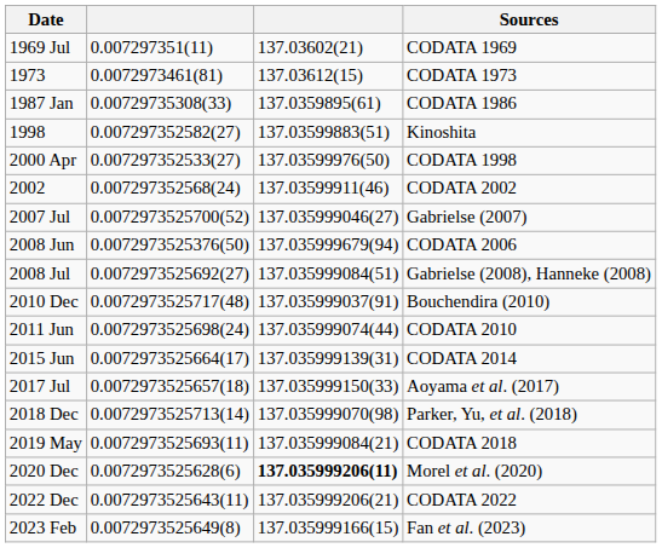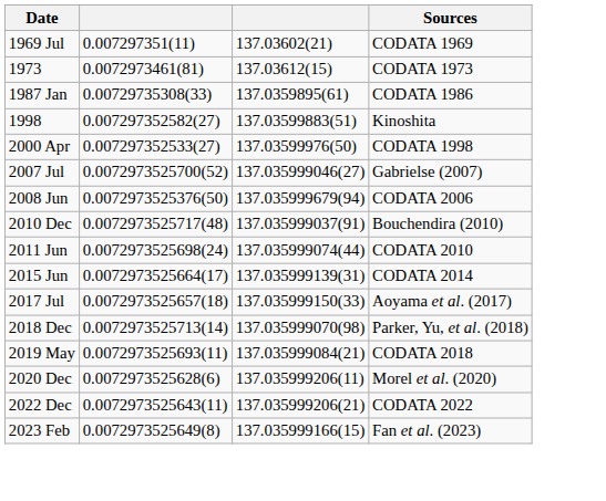- row: 2002 | 0.007297352568(24) | 137.03599911(46) | CODATA 2002
- row: 2008 Jul | 0.0072973525692(27) | 137.035999084(51) | Gabrielse (2008), Hanneke (2008)
2020 Dec | column 3: bold -> normal
